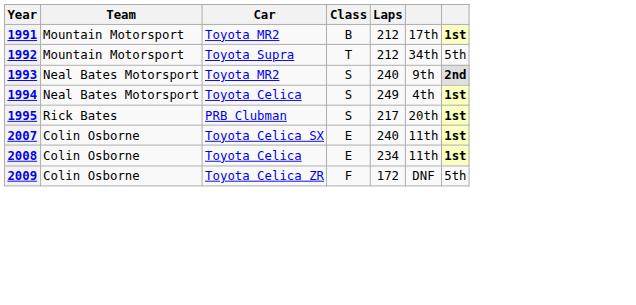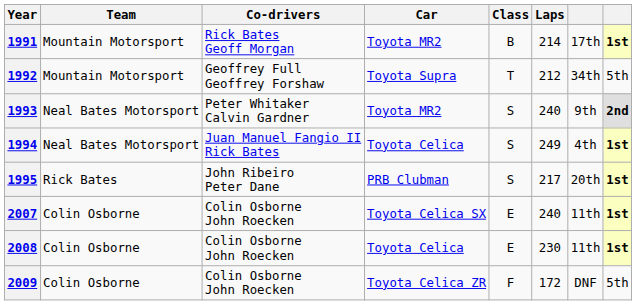+ column: Co-drivers | Rick Bates Geoff Morgan | Geoffrey Full Geoffrey Forshaw | Peter Whitaker Calvin Gardner | Juan Manuel Fangio II Rick Bates | John Ribeiro Peter Dane | Colin Osborne John Roecken | Colin Osborne John Roecken | Colin Osborne John Roecken
1991 | Laps: 212 -> 214
2008 | Laps: 234 -> 230
